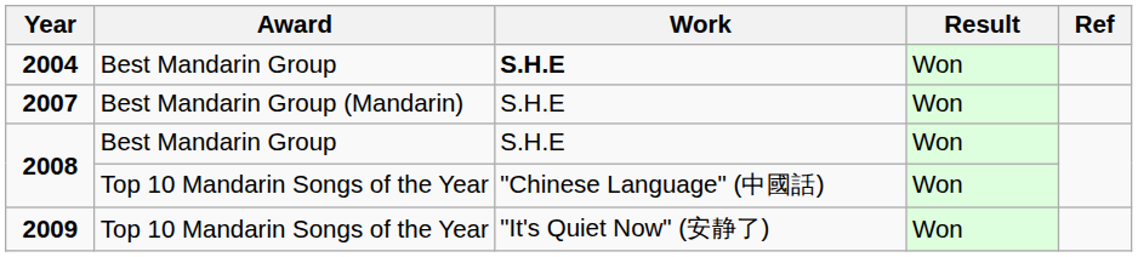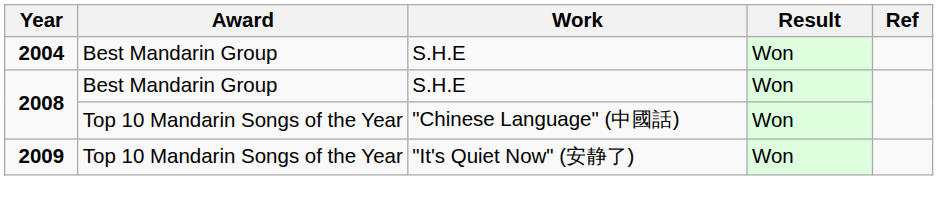2004 | Work: bold -> normal
- row: 2007 | Best Mandarin Group (Mandarin) | S.H.E | Won
